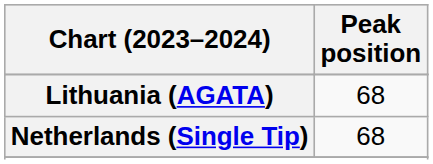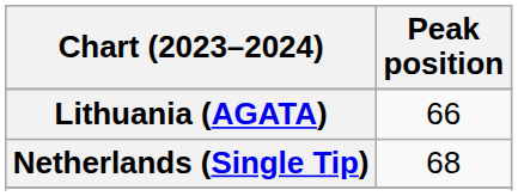Lithuania (AGATA) | Peak position: 68 -> 66
